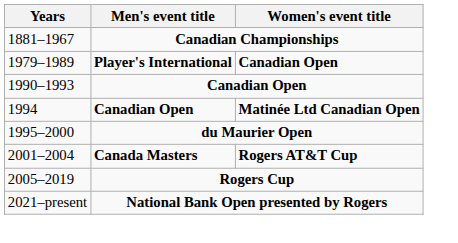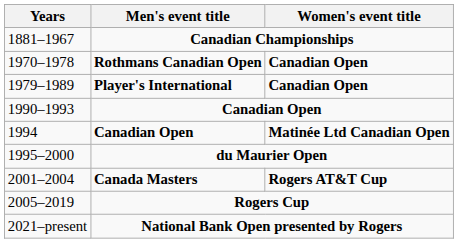+ row: 1970–1978 | Rothmans Canadian Open | Canadian Open
